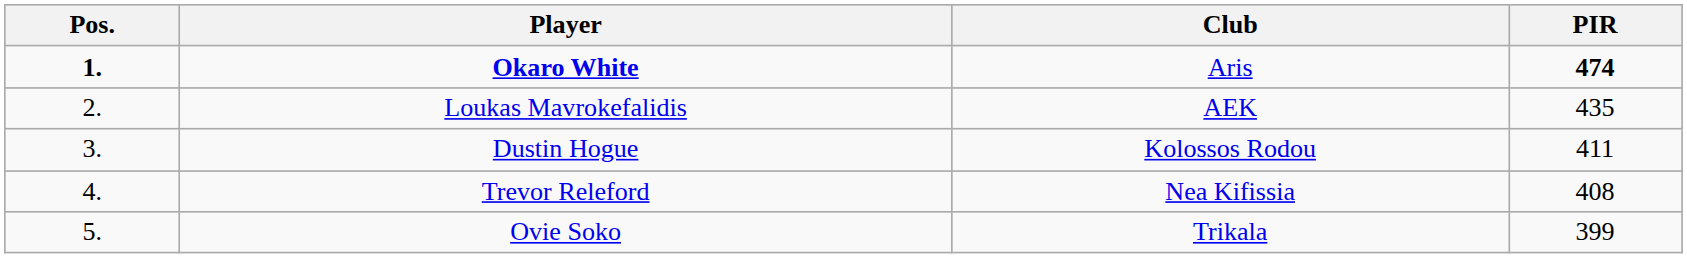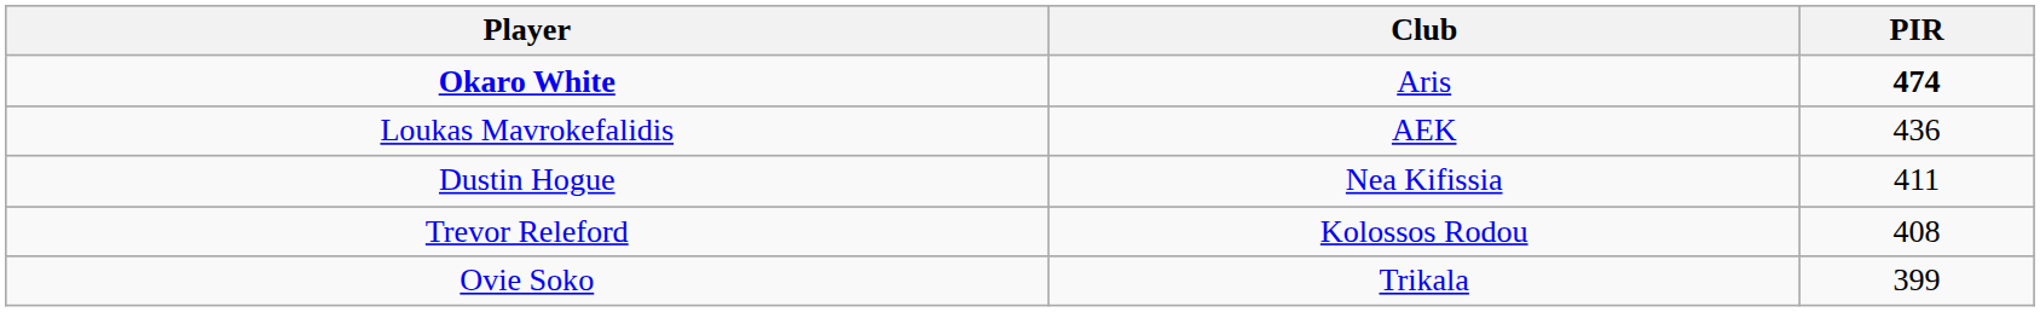- column: Pos. | 1. | 2. | 3. | 4. | 5.
Loukas Mavrokefalidis | PIR: 435 -> 436
Dustin Hogue | Club: Kolossos Rodou -> Nea Kifissia
Trevor Releford | Club: Nea Kifissia -> Kolossos Rodou
